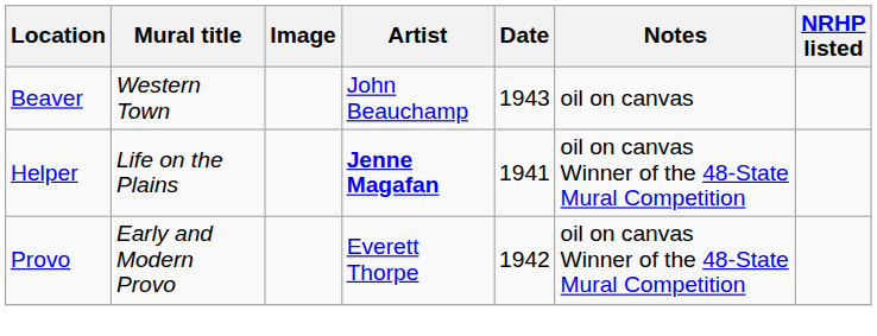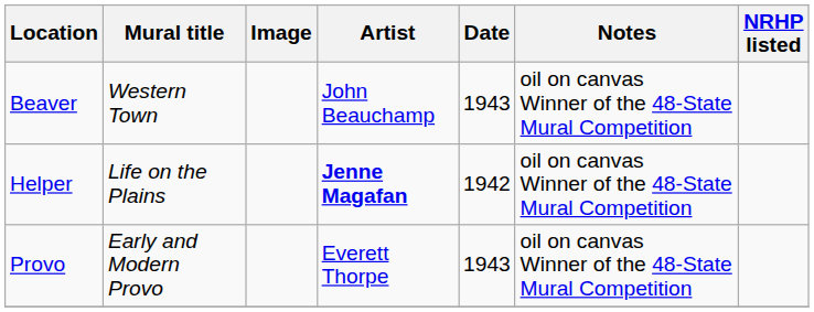Beaver | Notes: oil on canvas -> oil on canvas Winner of the 48-State Mural Competition
Helper | Date: 1941 -> 1942
Provo | Date: 1942 -> 1943
